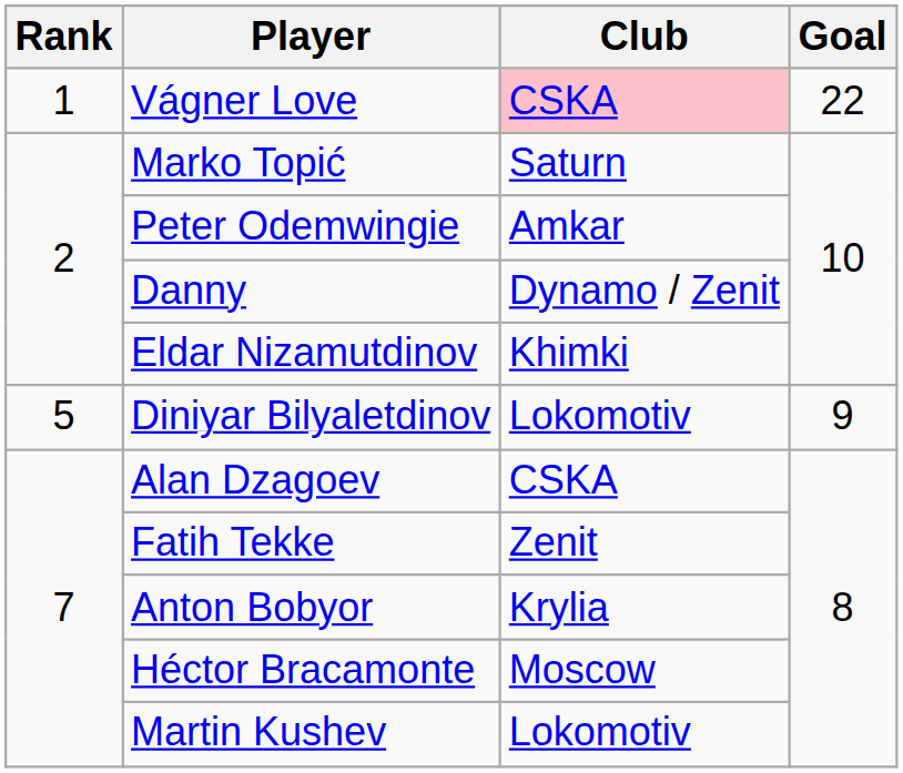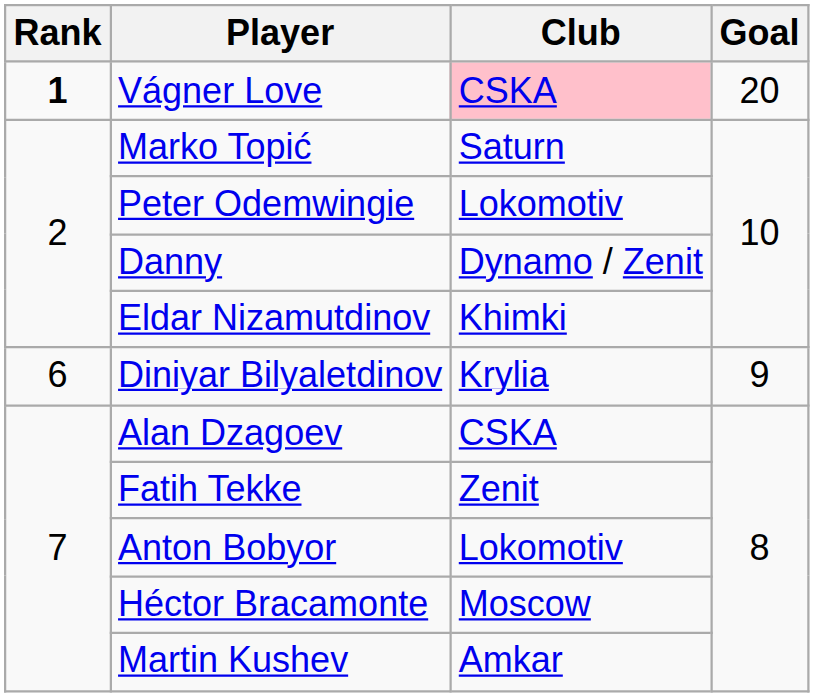Vágner Love | Rank: normal -> bold
Vágner Love | Goal: 22 -> 20
Peter Odemwingie | Club: Amkar -> Lokomotiv
Diniyar Bilyaletdinov | Rank: 5 -> 6
Diniyar Bilyaletdinov | Club: Lokomotiv -> Krylia
Anton Bobyor | Club: Krylia -> Lokomotiv
Martin Kushev | Club: Lokomotiv -> Amkar
